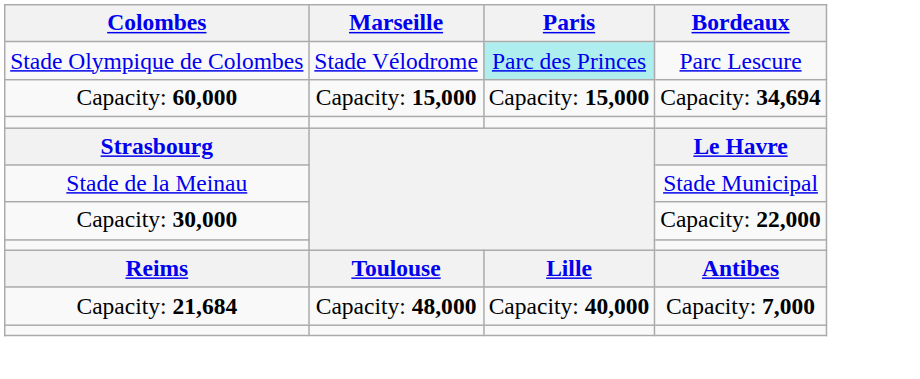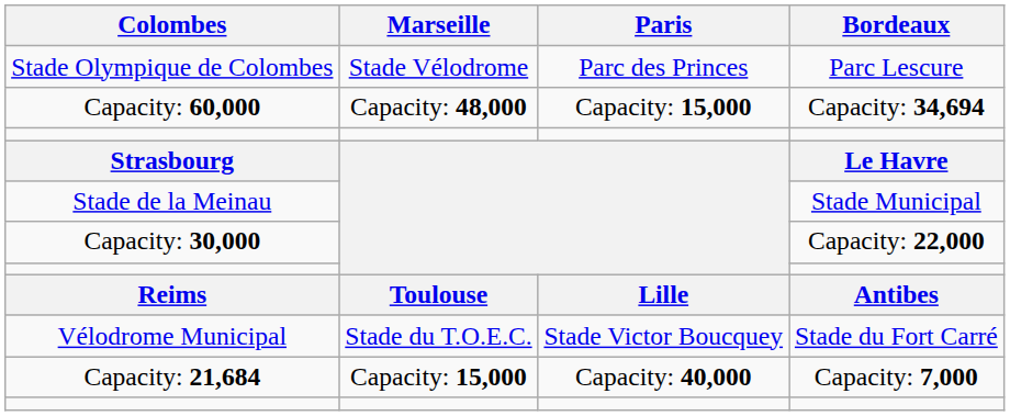Stade Olympique de Colombes | Paris: paleturquoise background -> no background
Capacity: 60,000 | Marseille: Capacity: 15,000 -> Capacity: 48,000
+ row: Vélodrome Municipal | Stade du T.O.E.C. | Stade Victor Boucquey | Stade du Fort Carré
Capacity: 21,684 | Marseille: Capacity: 48,000 -> Capacity: 15,000
